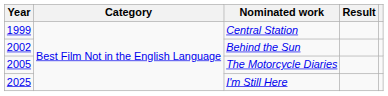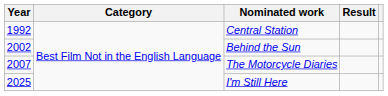Central Station | Year: 1999 -> 1992
The Motorcycle Diaries | Year: 2005 -> 2007
